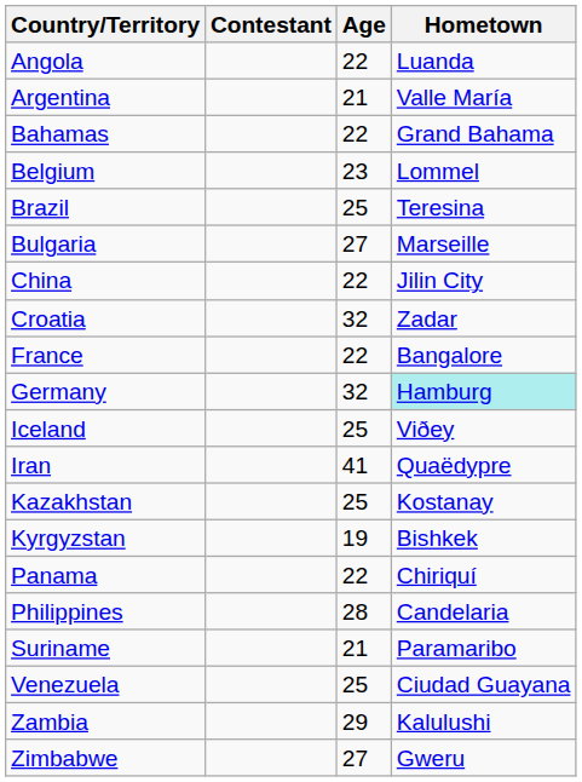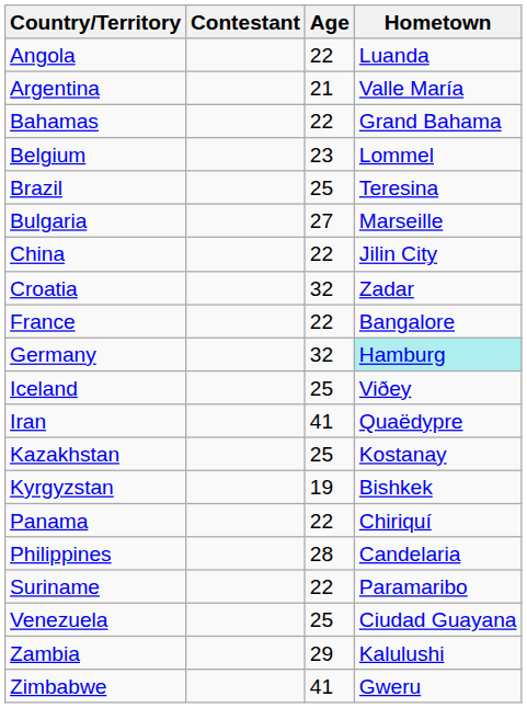Suriname | Age: 21 -> 22
Zimbabwe | Age: 27 -> 41
